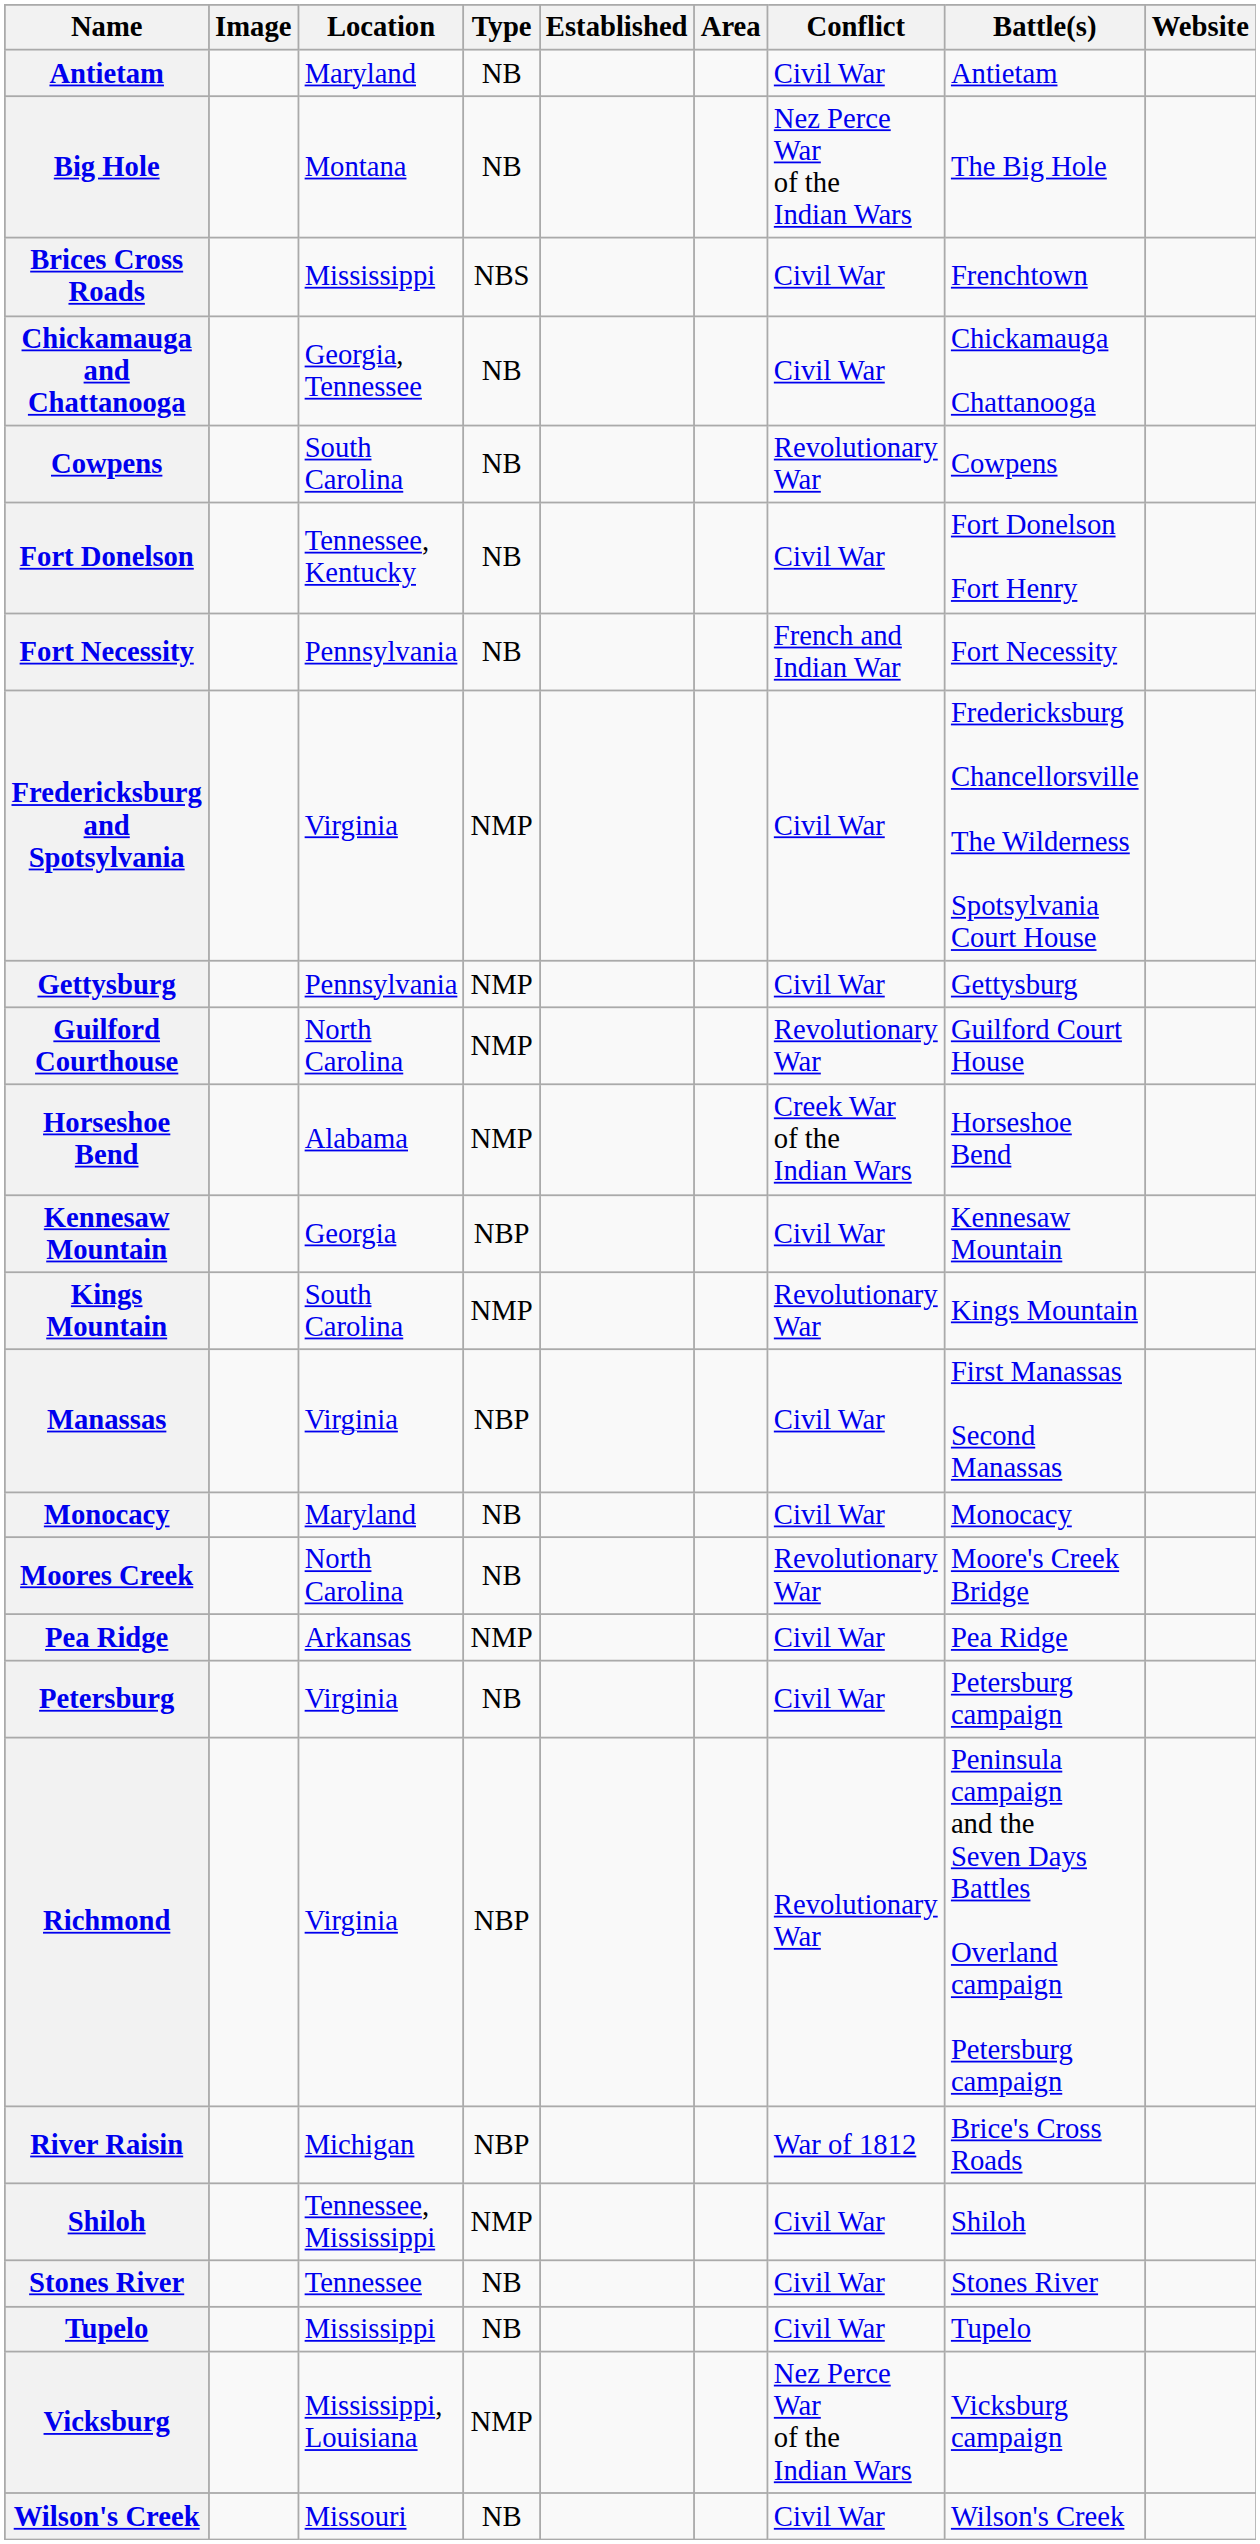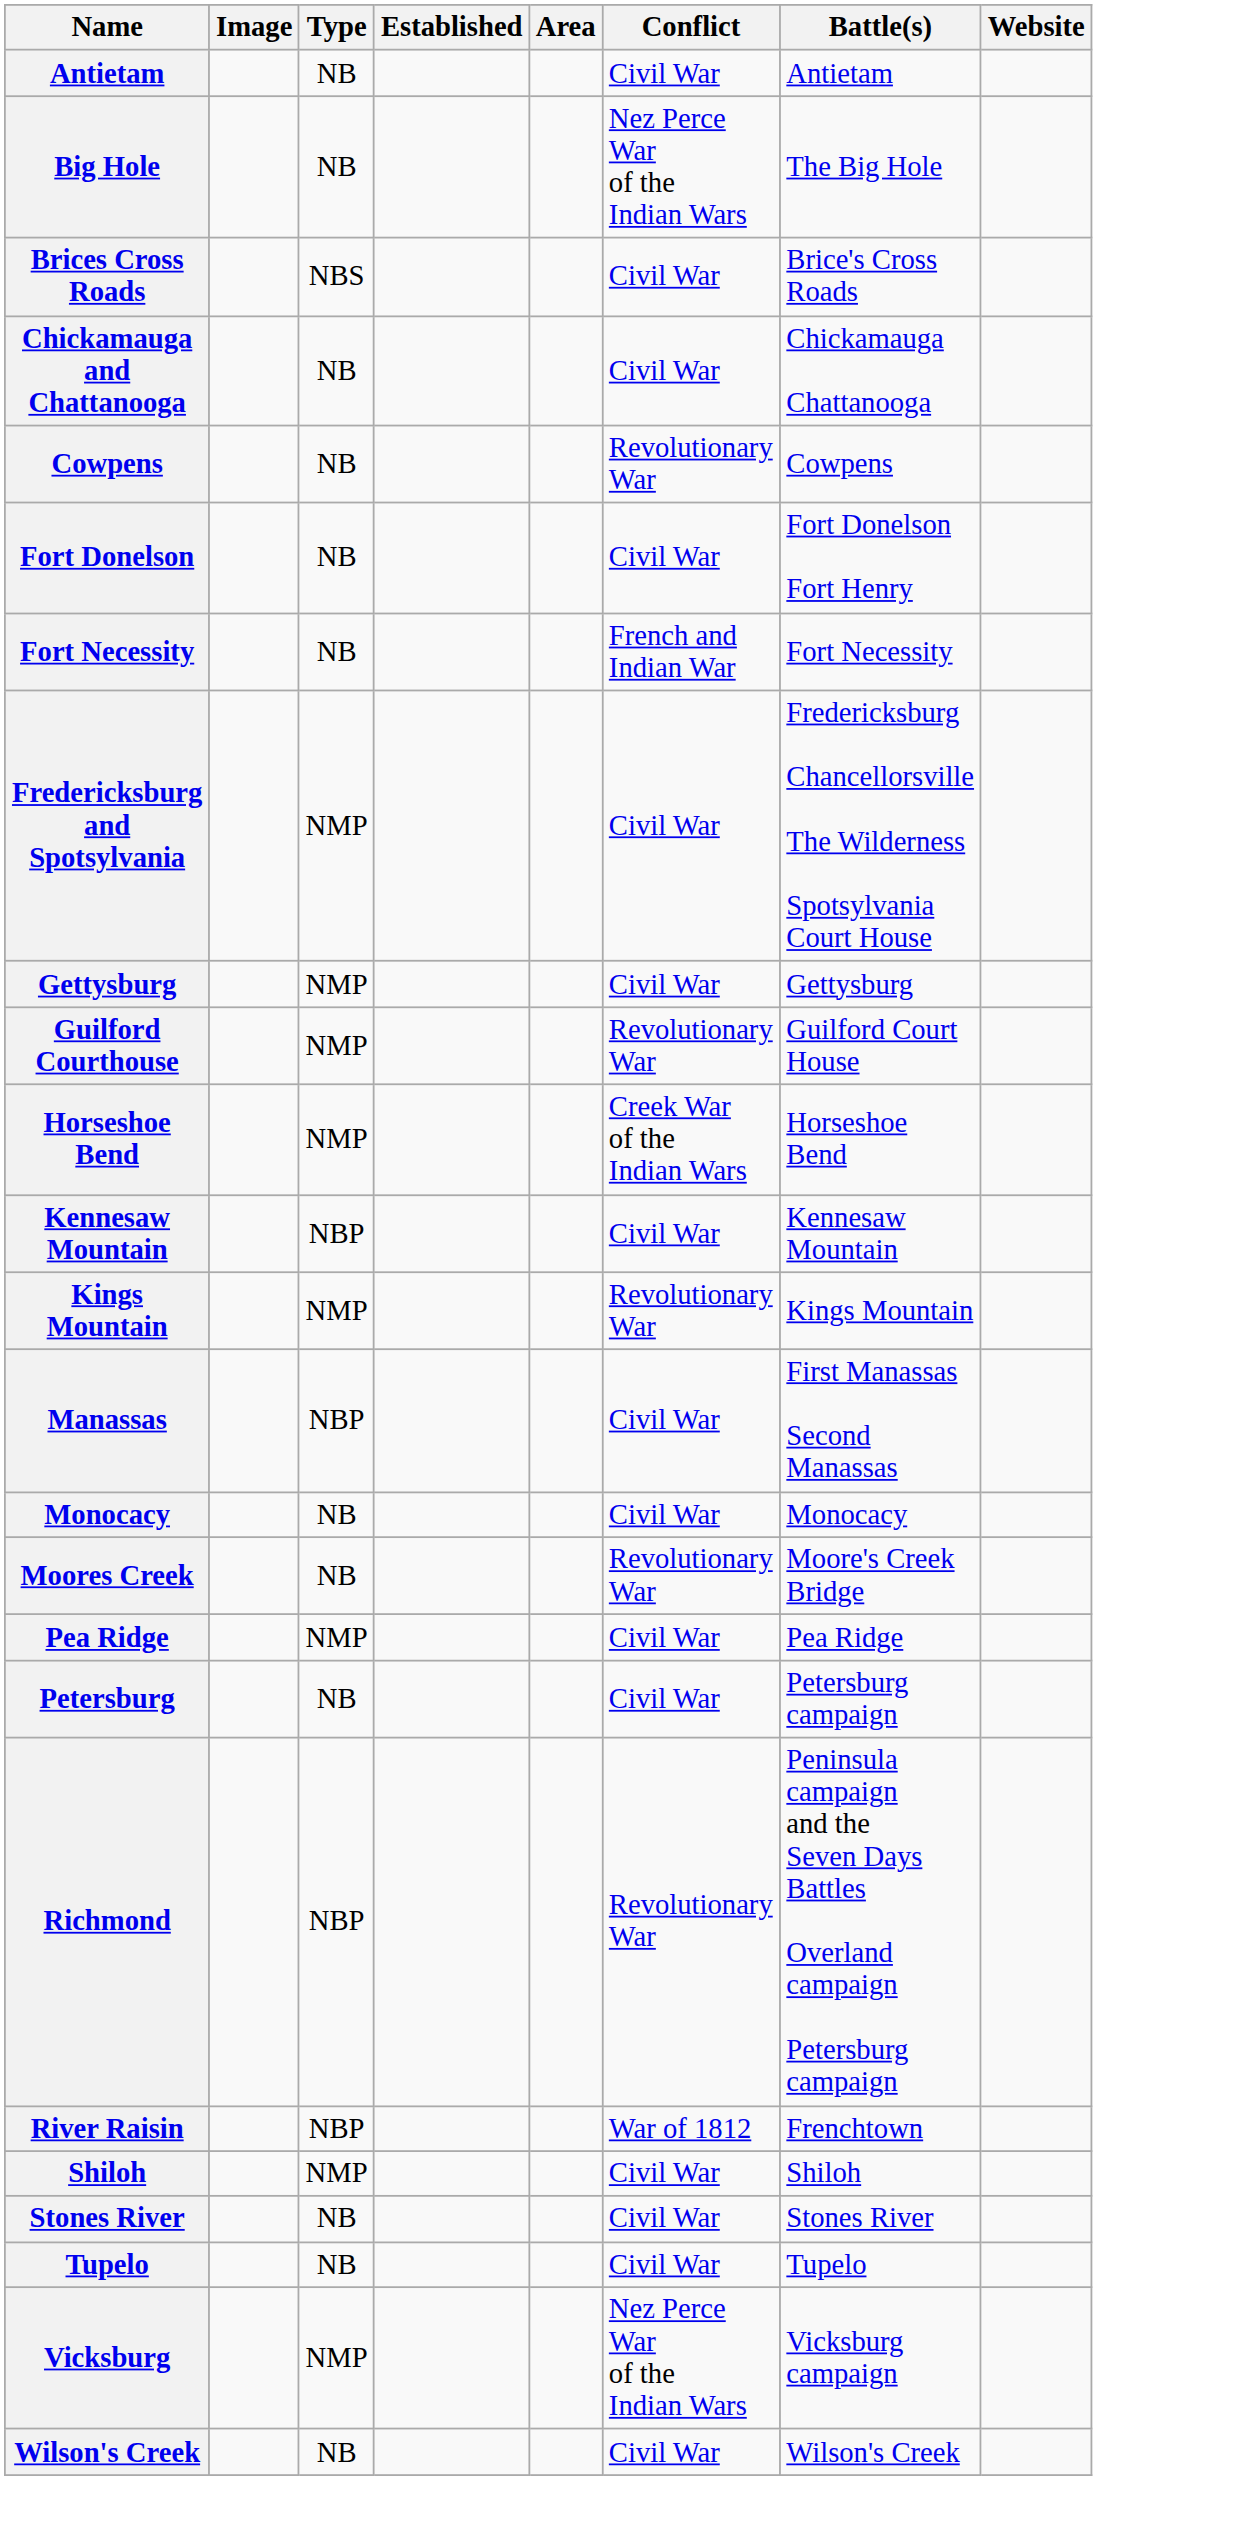- column: Location | Maryland | Montana | Mississippi | Georgia, Tennessee | South Carolina | Tennessee, Kentucky | Pennsylvania | Virginia | Pennsylvania | North Carolina | Alabama | Georgia | South Carolina | Virginia | Maryland | North Carolina | Arkansas | Virginia | Virginia | Michigan | Tennessee, Mississippi | Tennessee | Mississippi | Mississippi, Louisiana | Missouri
Brices Cross Roads | Battle(s): Frenchtown -> Brice's Cross Roads
River Raisin | Battle(s): Brice's Cross Roads -> Frenchtown
